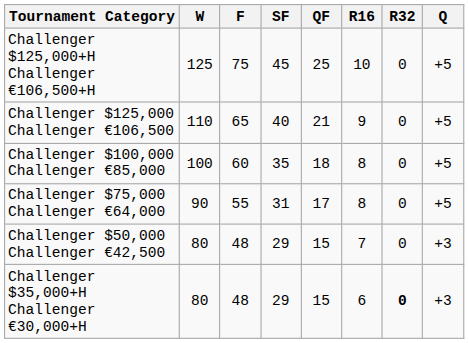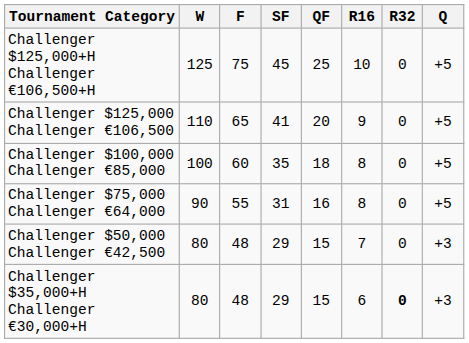Challenger $125,000 Challenger €106,500 | SF: 40 -> 41
Challenger $125,000 Challenger €106,500 | QF: 21 -> 20
Challenger $75,000 Challenger €64,000 | QF: 17 -> 16
